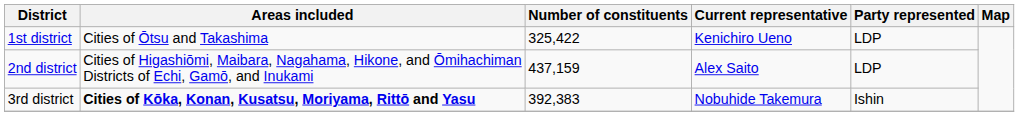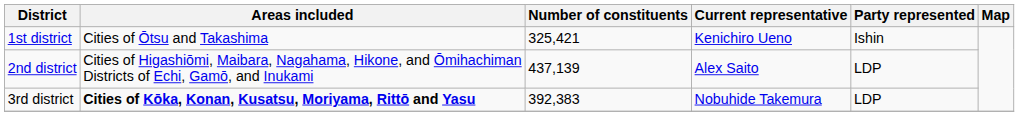1st district | Number of constituents: 325,422 -> 325,421
1st district | Party represented: LDP -> Ishin
2nd district | Number of constituents: 437,159 -> 437,139
3rd district | Party represented: Ishin -> LDP
